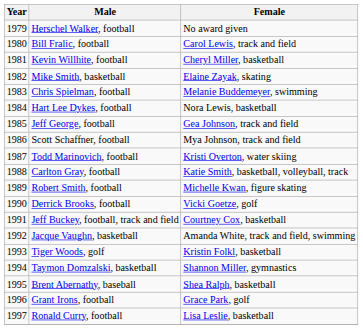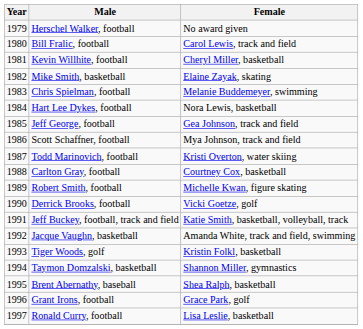Carlton Gray, football | Female: Katie Smith, basketball, volleyball, track -> Courtney Cox, basketball
Jeff Buckey, football, track and field | Female: Courtney Cox, basketball -> Katie Smith, basketball, volleyball, track
